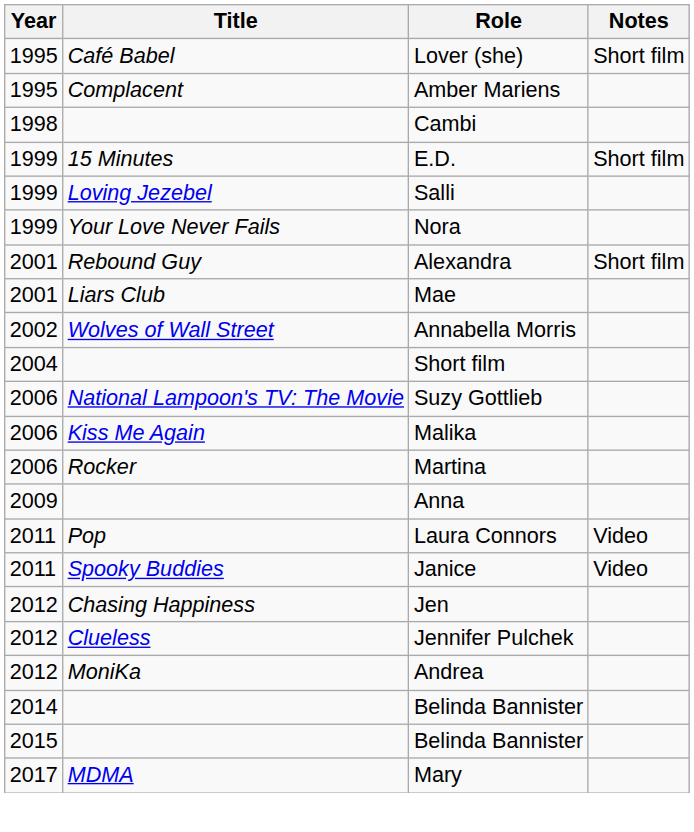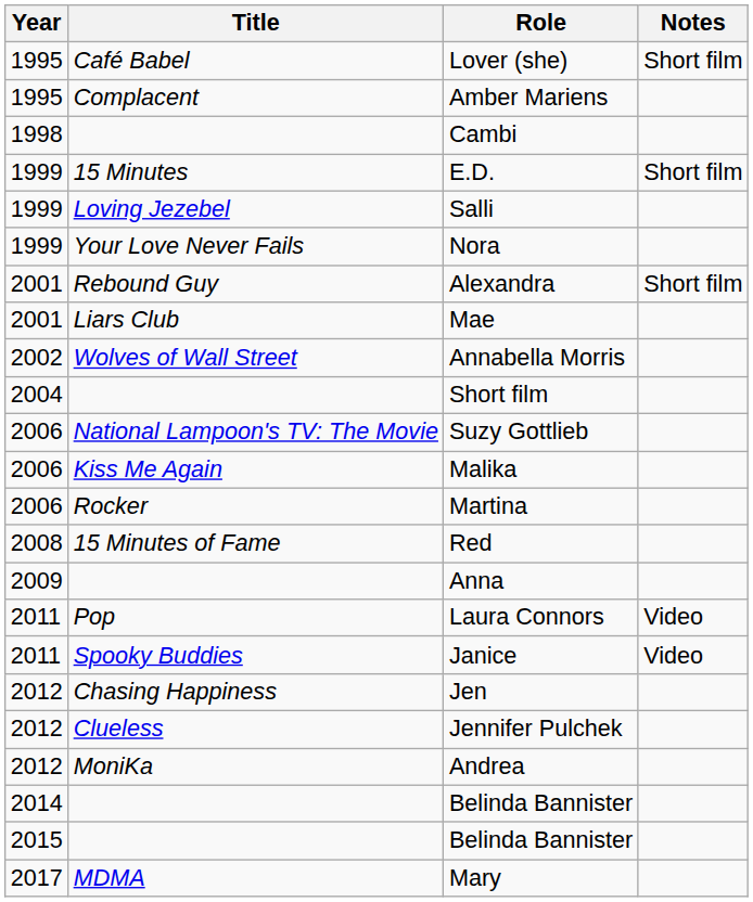+ row: 2008 | 15 Minutes of Fame | Red
